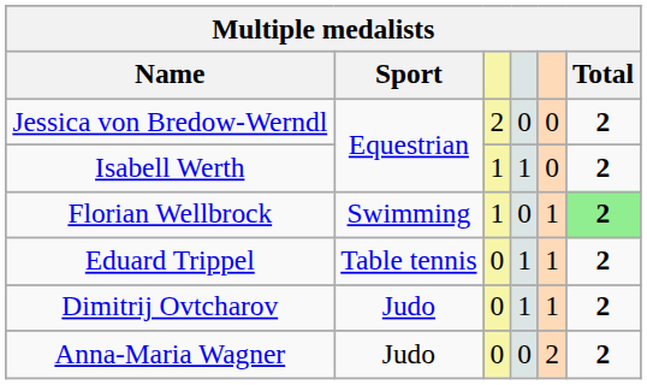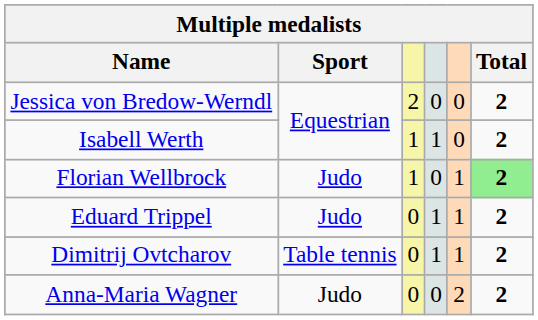Florian Wellbrock | Sport: Swimming -> Judo
Eduard Trippel | Sport: Table tennis -> Judo
Dimitrij Ovtcharov | Sport: Judo -> Table tennis
